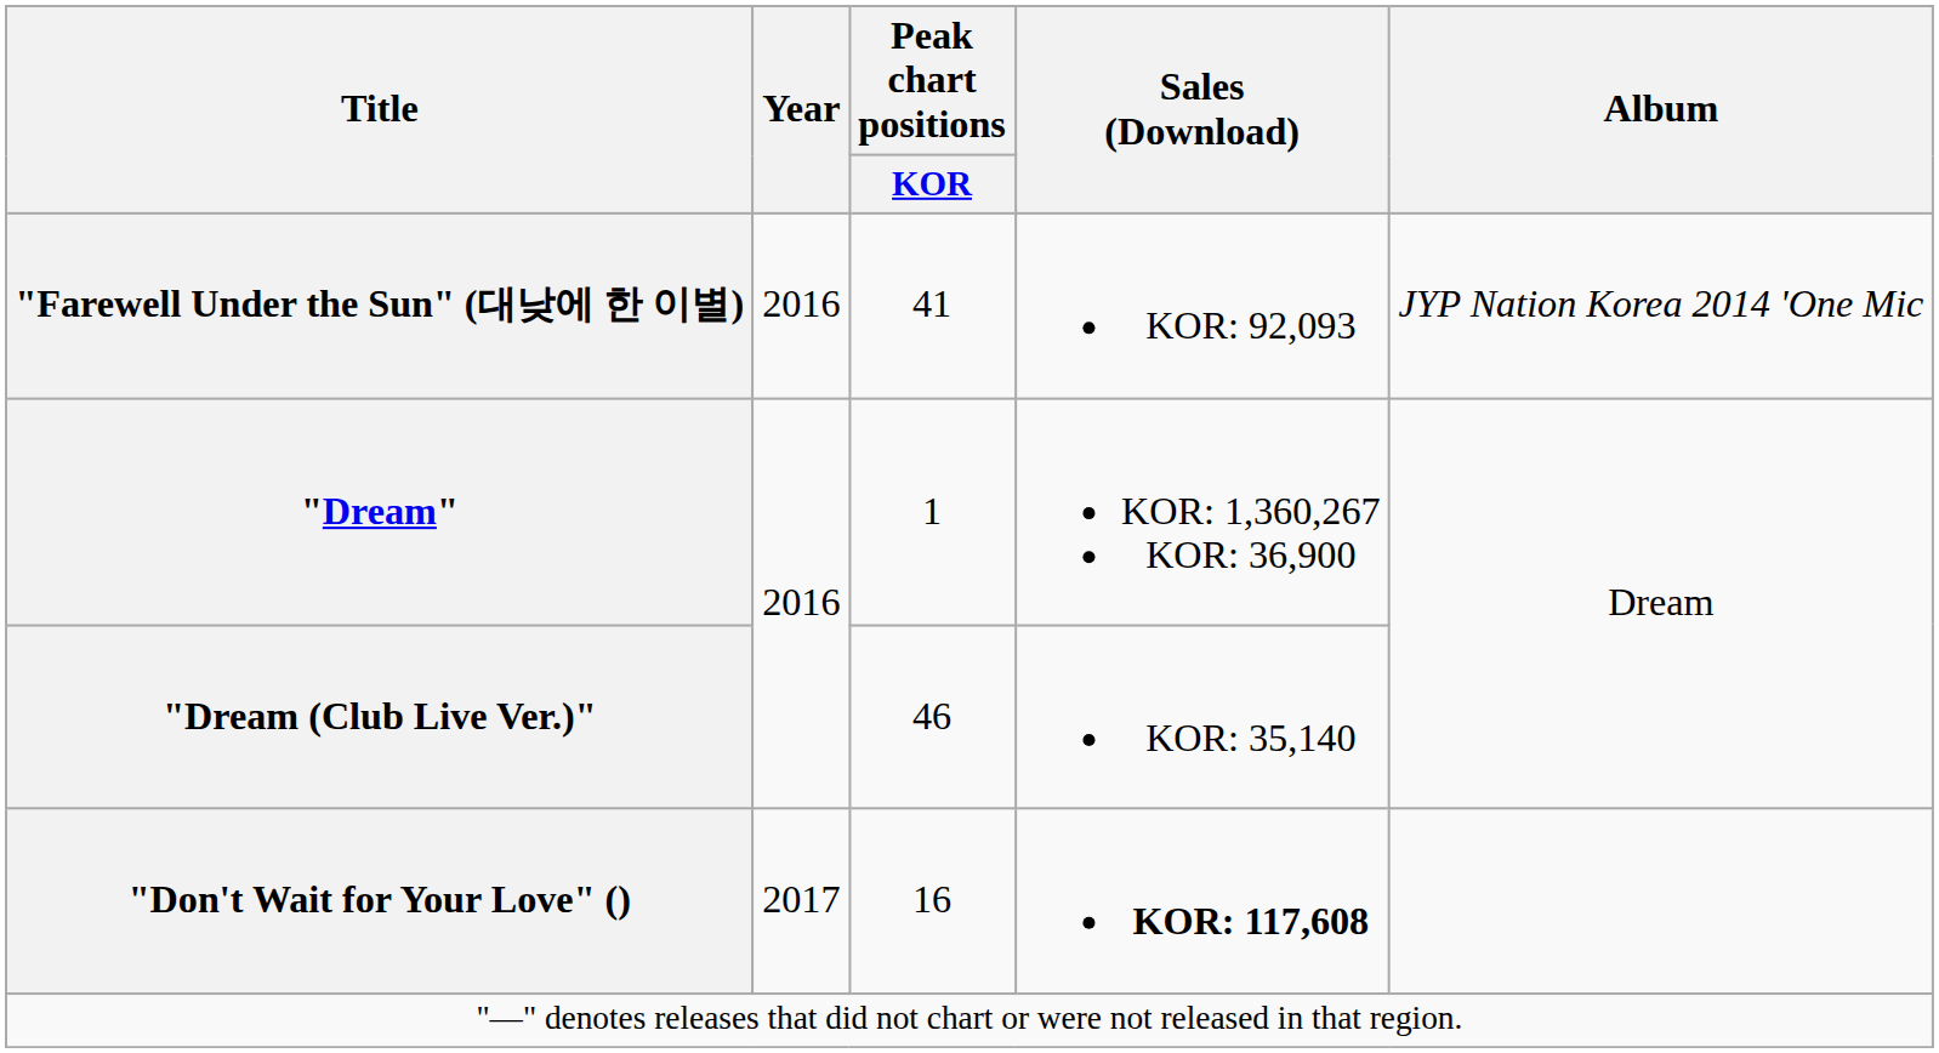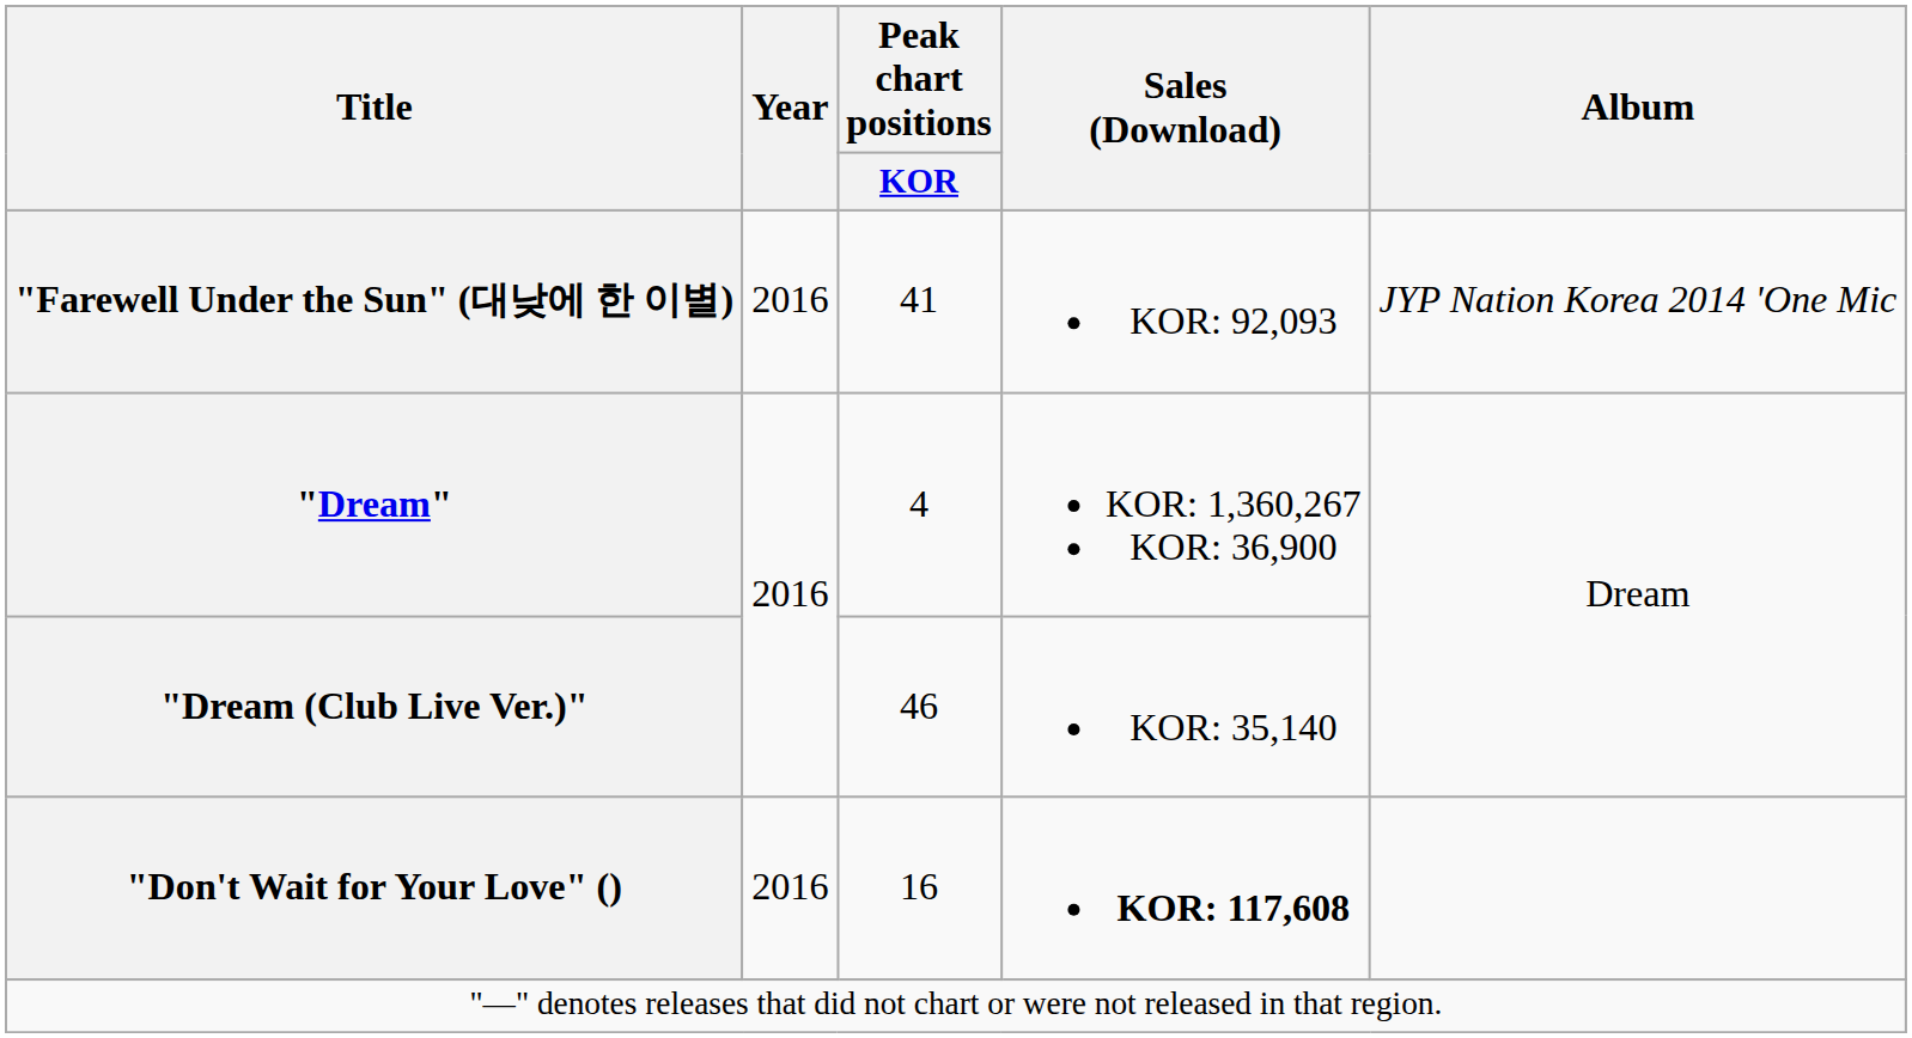"Dream" | Peak chart positions / KOR: 1 -> 4
"Don't Wait for Your Love" () | Year: 2017 -> 2016
